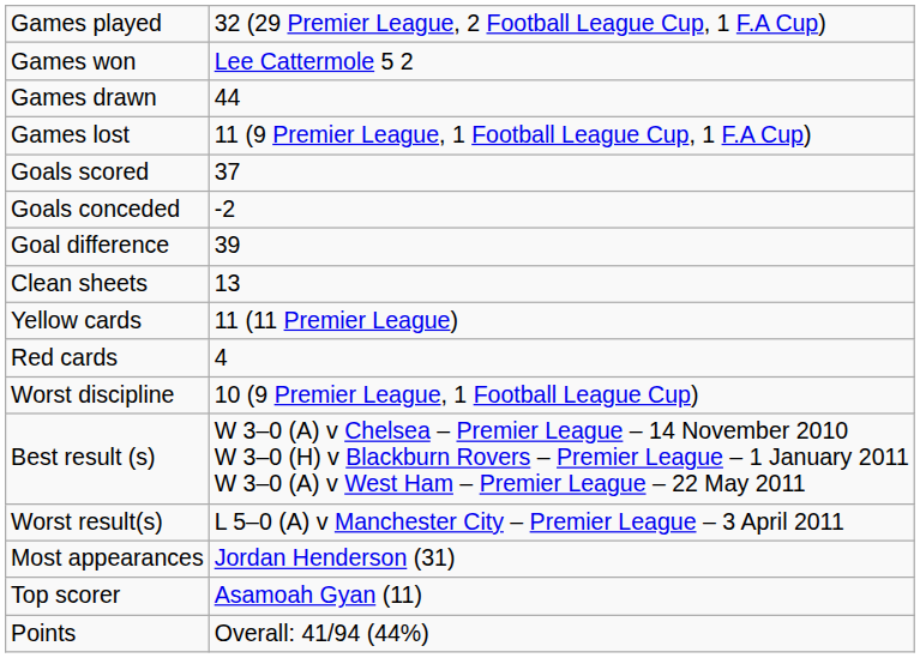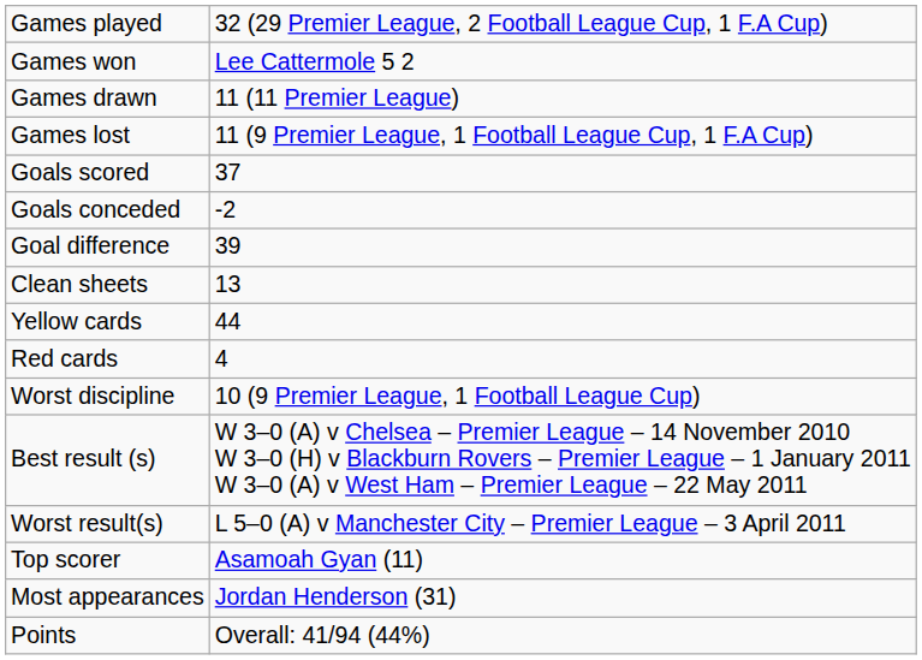Games drawn | column 2: 44 -> 11 (11 Premier League)
Yellow cards | column 2: 11 (11 Premier League) -> 44
rows swapped: Most appearances <-> Top scorer
